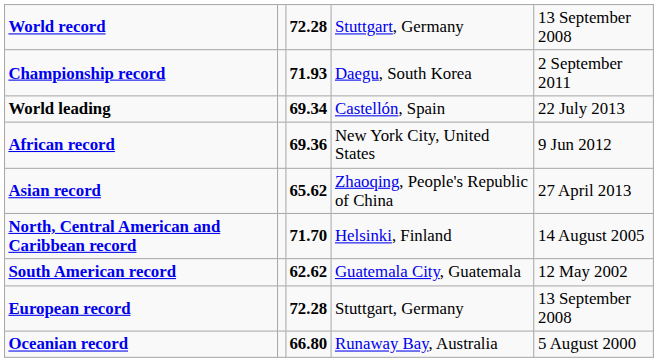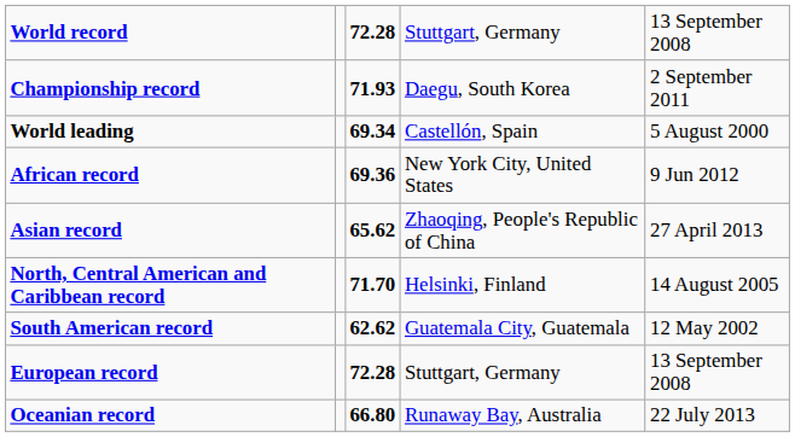World leading | column 5: 22 July 2013 -> 5 August 2000
Oceanian record | column 5: 5 August 2000 -> 22 July 2013
